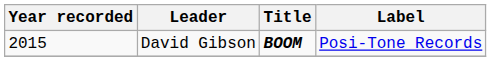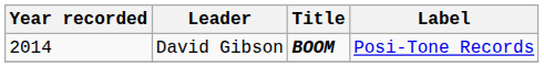David Gibson | Year recorded: 2015 -> 2014
